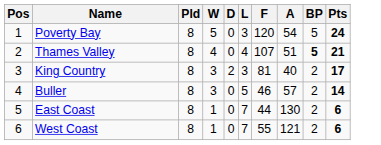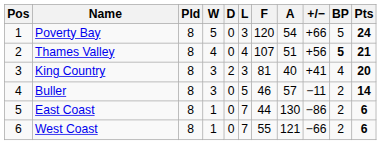+ column: +/− | +66 | +56 | +41 | −11 | −86 | −66
King Country | BP: 2 -> 4
King Country | Pts: 17 -> 20
